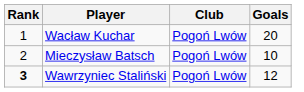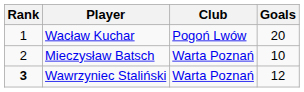Mieczysław Batsch | Club: Pogoń Lwów -> Warta Poznań
Wawrzyniec Staliński | Club: Pogoń Lwów -> Warta Poznań
